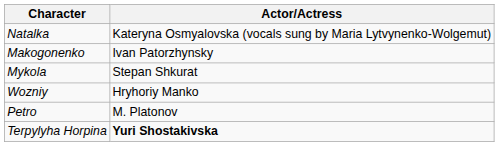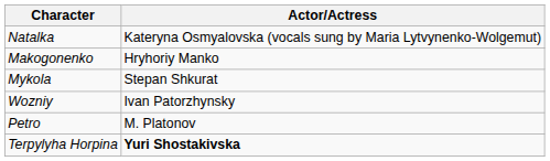Makogonenko | Actor/Actress: Ivan Patorzhynsky -> Hryhoriy Manko
Wozniy | Actor/Actress: Hryhoriy Manko -> Ivan Patorzhynsky
